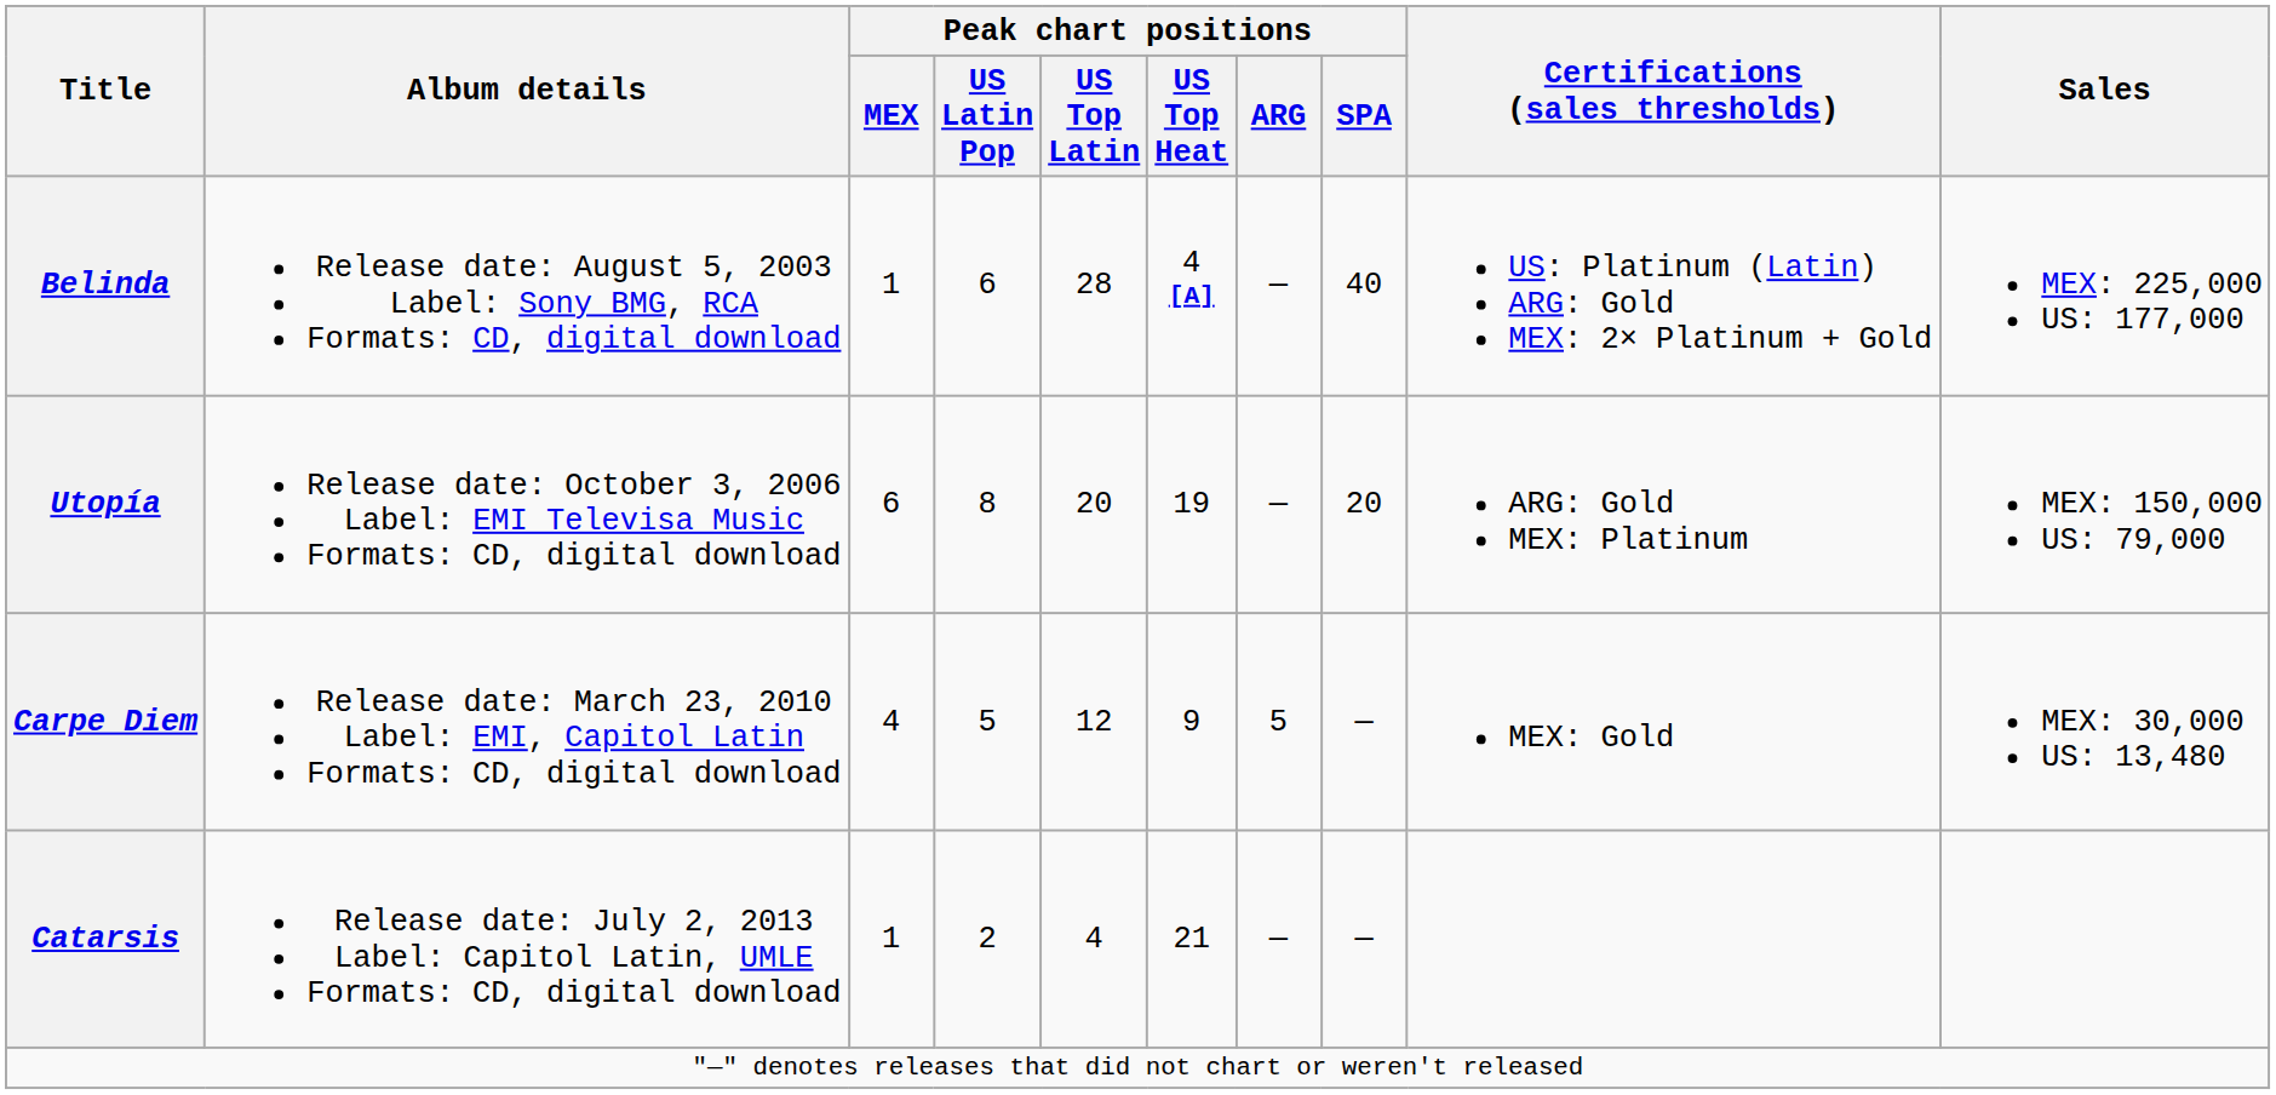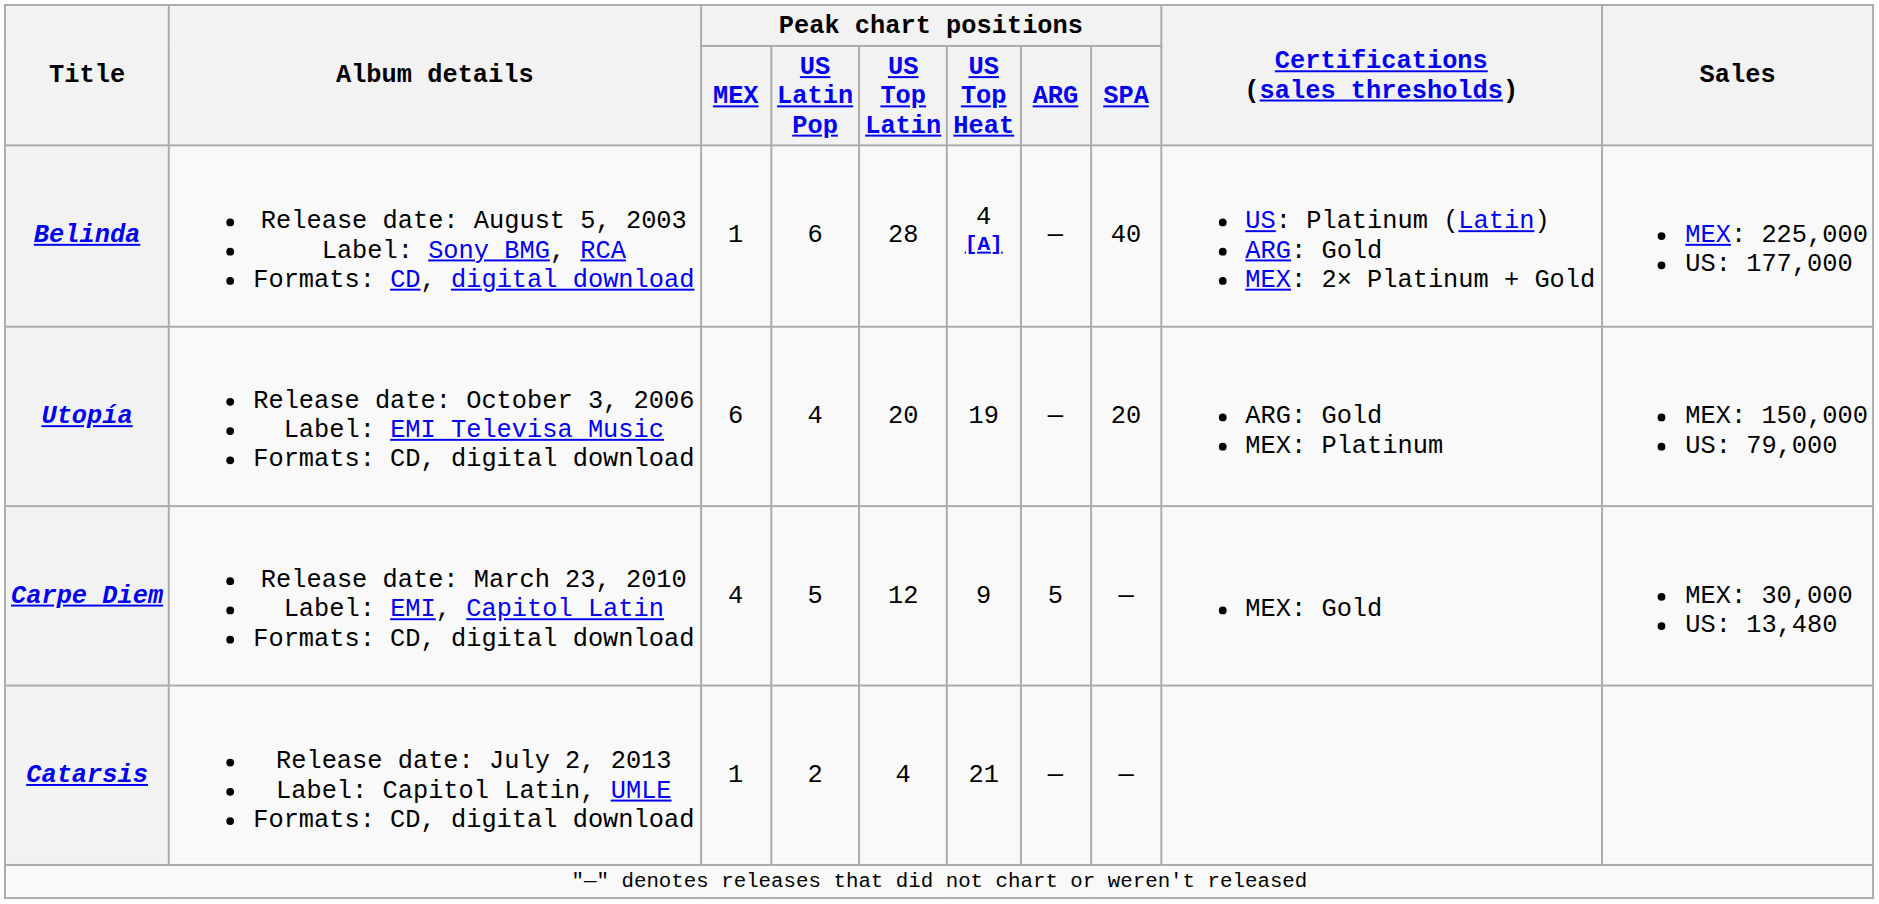Utopía | Peak chart positions / US Latin Pop: 8 -> 4
